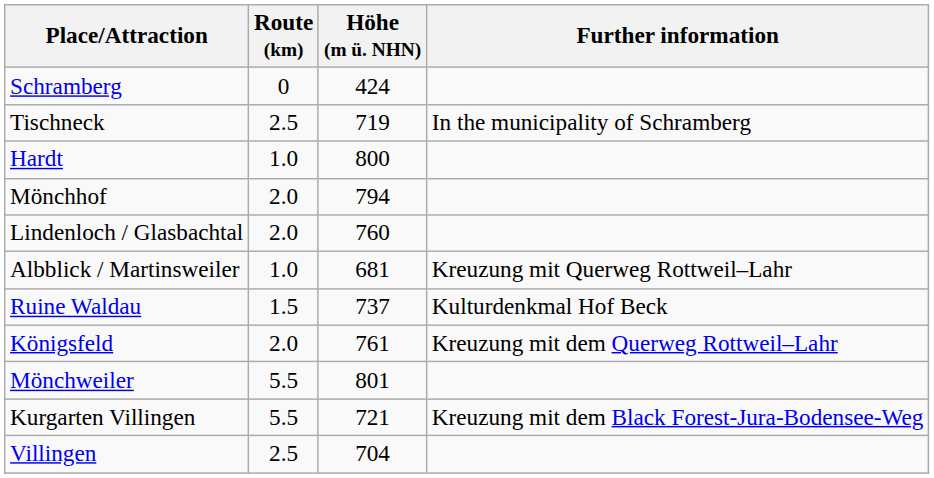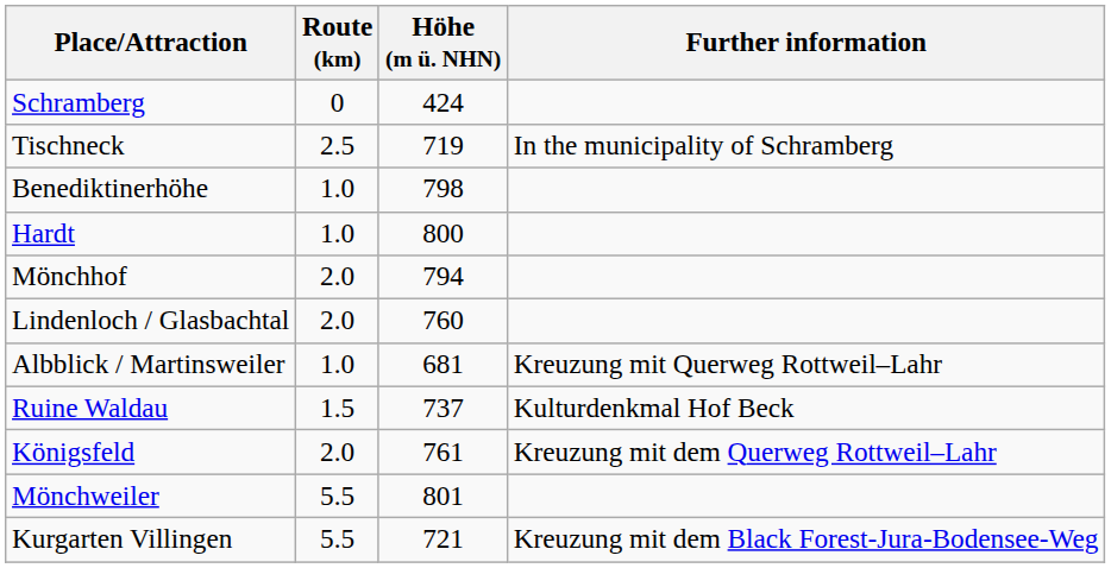+ row: Benediktinerhöhe | 1.0 | 798
- row: Villingen | 2.5 | 704
